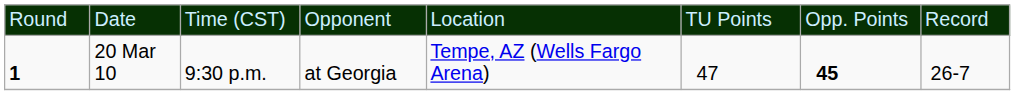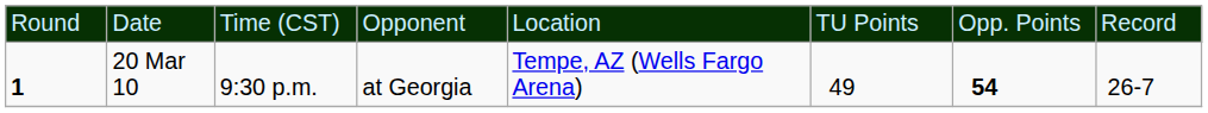20 Mar 10 | column 6: 47 -> 49
20 Mar 10 | column 7: 45 -> 54
